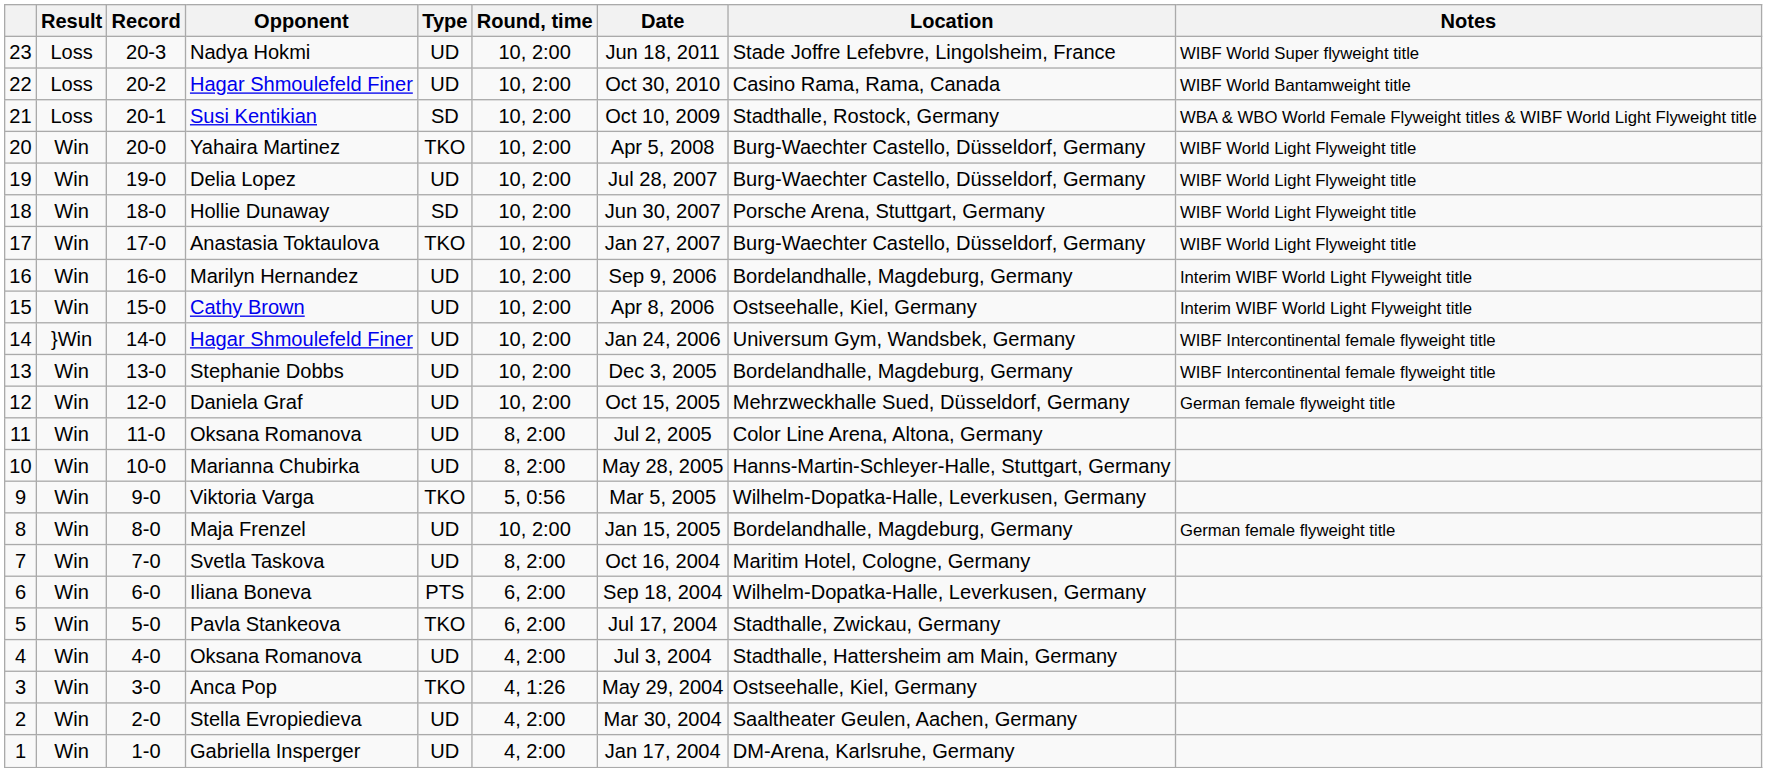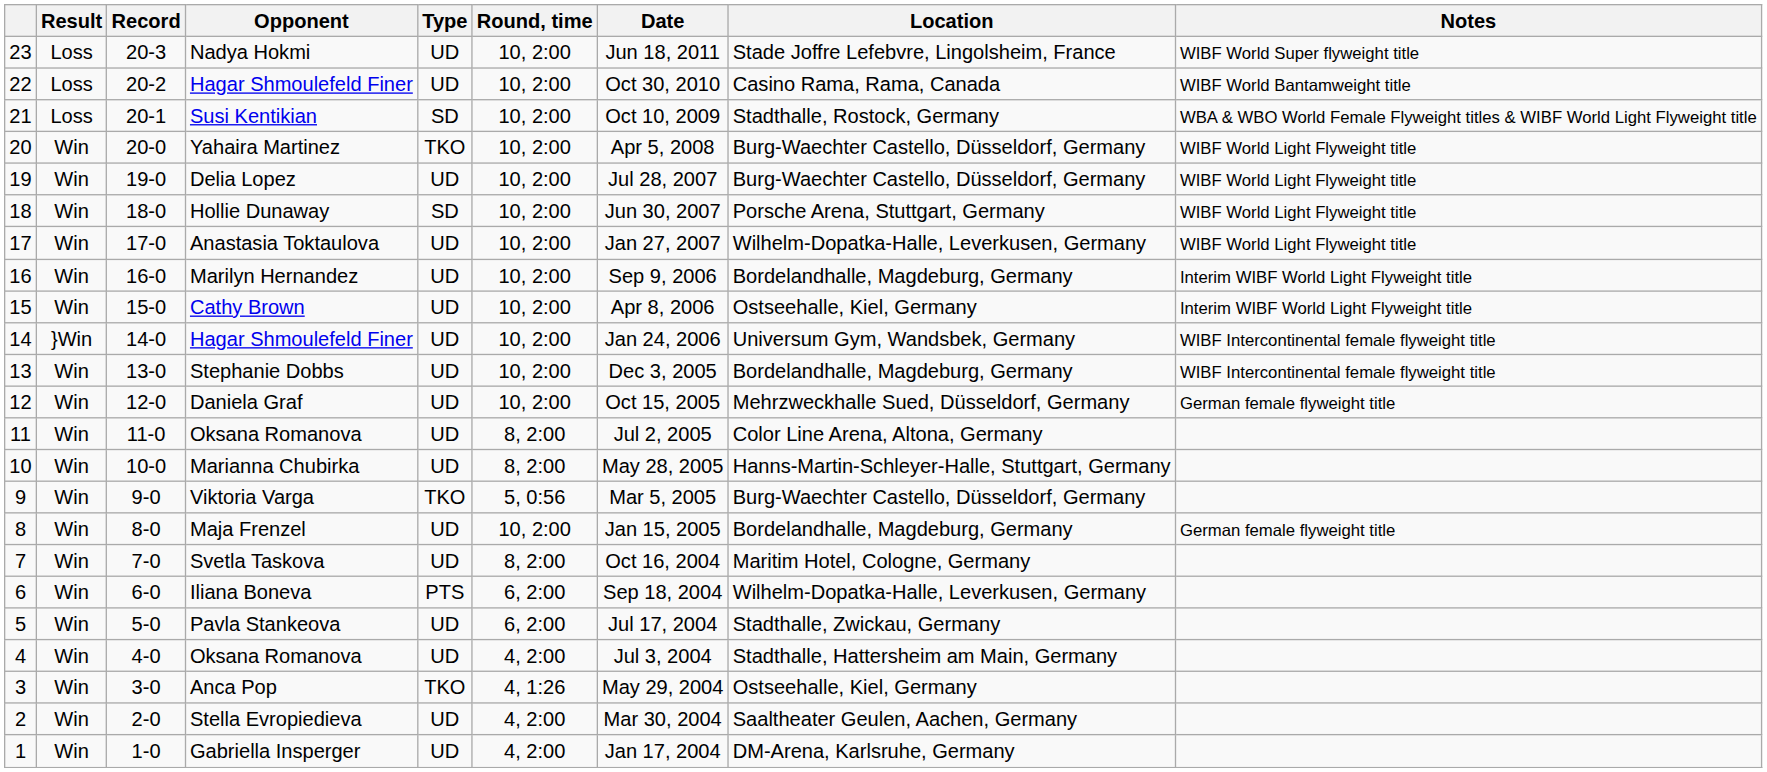Anastasia Toktaulova | Type: TKO -> UD
Anastasia Toktaulova | Location: Burg-Waechter Castello, Düsseldorf, Germany -> Wilhelm-Dopatka-Halle, Leverkusen, Germany
Viktoria Varga | Location: Wilhelm-Dopatka-Halle, Leverkusen, Germany -> Burg-Waechter Castello, Düsseldorf, Germany
Pavla Stankeova | Type: TKO -> UD
